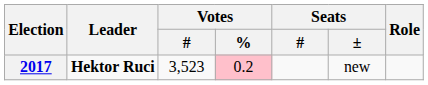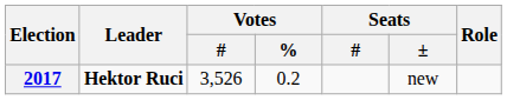2017 | Votes / #: 3,523 -> 3,526
2017 | Votes / %: pink background -> no background
